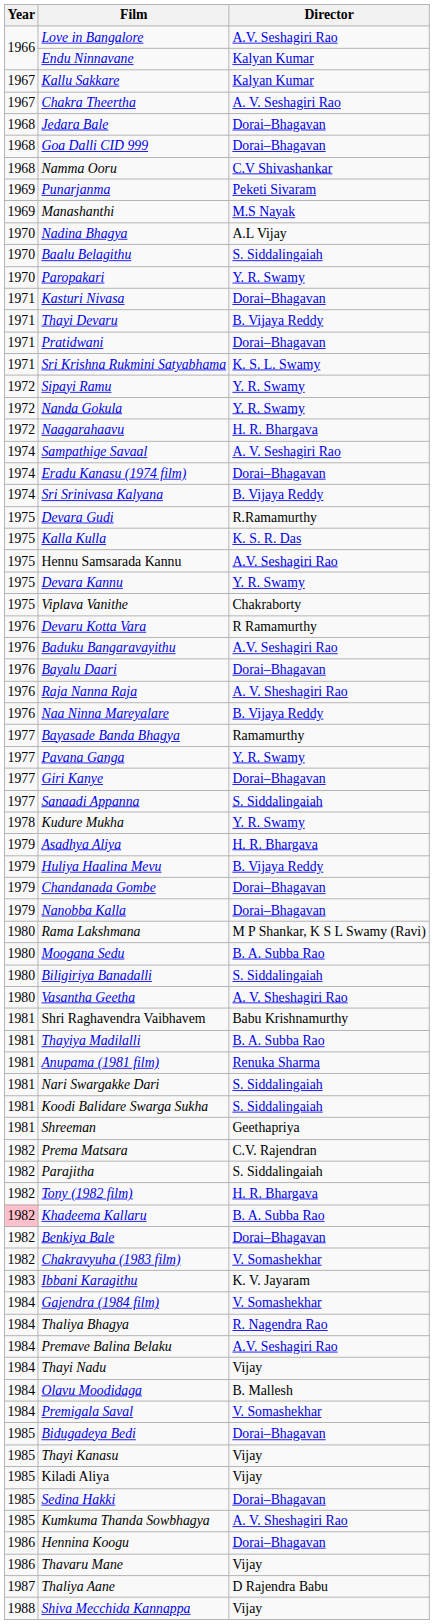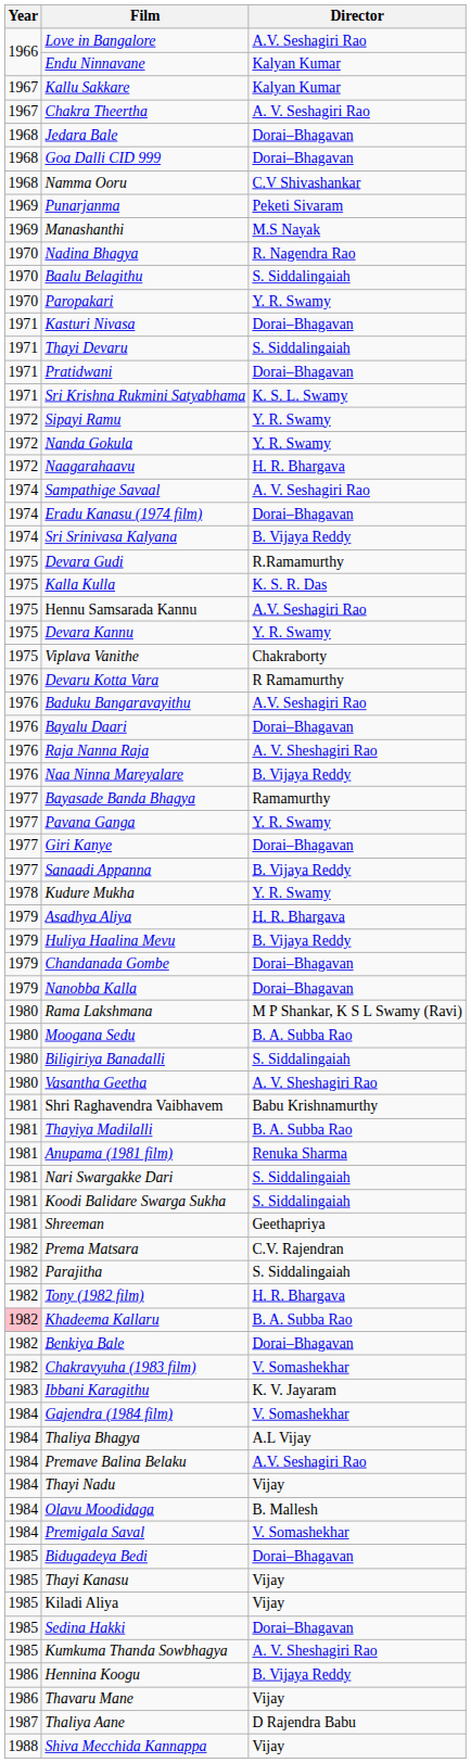Nadina Bhagya | Director: A.L Vijay -> R. Nagendra Rao
Thayi Devaru | Director: B. Vijaya Reddy -> S. Siddalingaiah
Sanaadi Appanna | Director: S. Siddalingaiah -> B. Vijaya Reddy
Thaliya Bhagya | Director: R. Nagendra Rao -> A.L Vijay
Hennina Koogu | Director: Dorai–Bhagavan -> B. Vijaya Reddy
